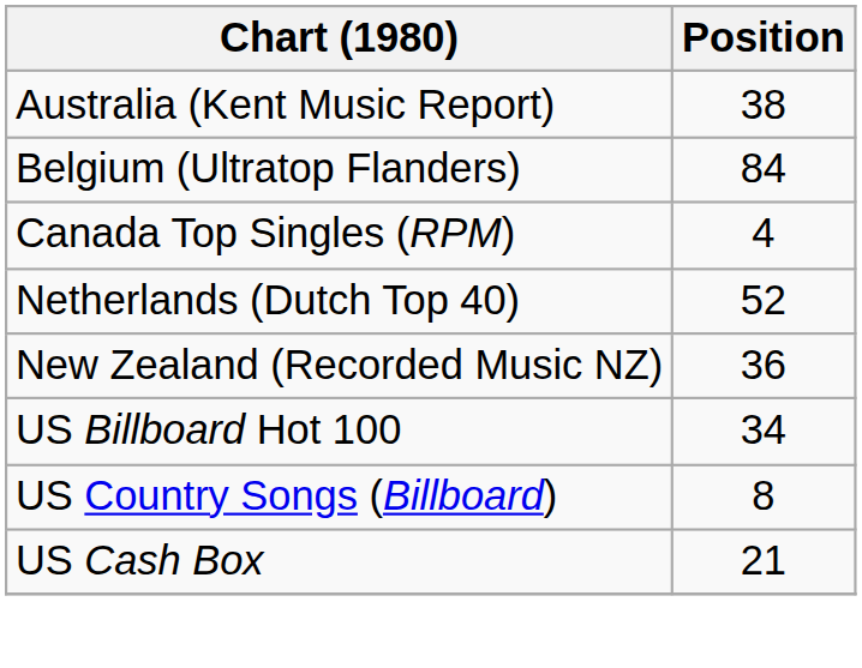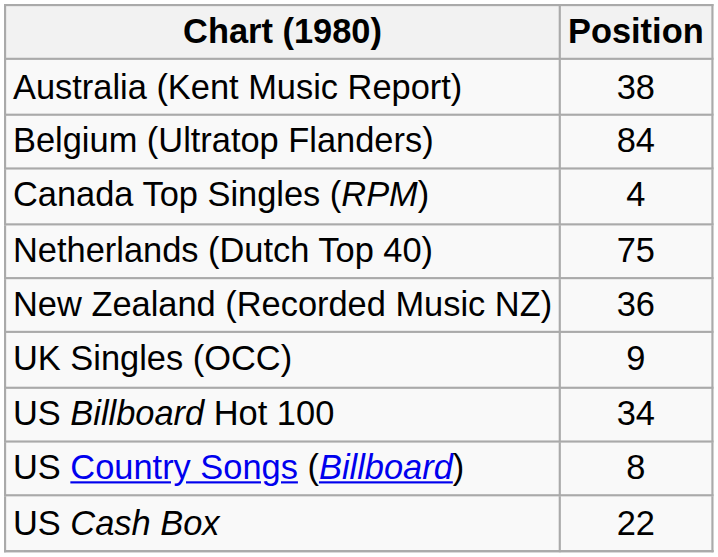Netherlands (Dutch Top 40) | Position: 52 -> 75
+ row: UK Singles (OCC) | 9
US Cash Box | Position: 21 -> 22
